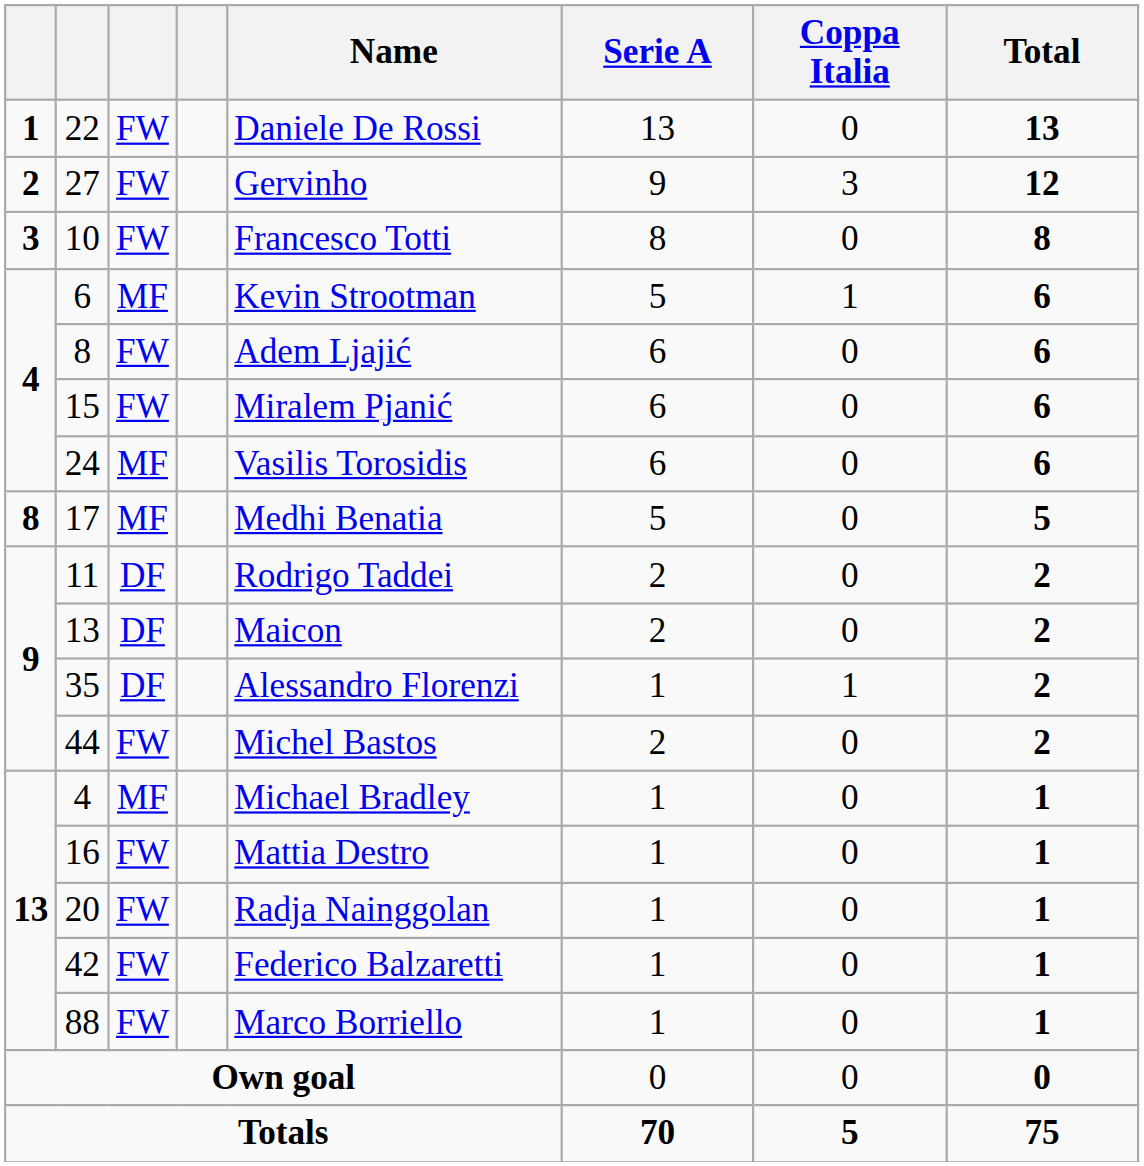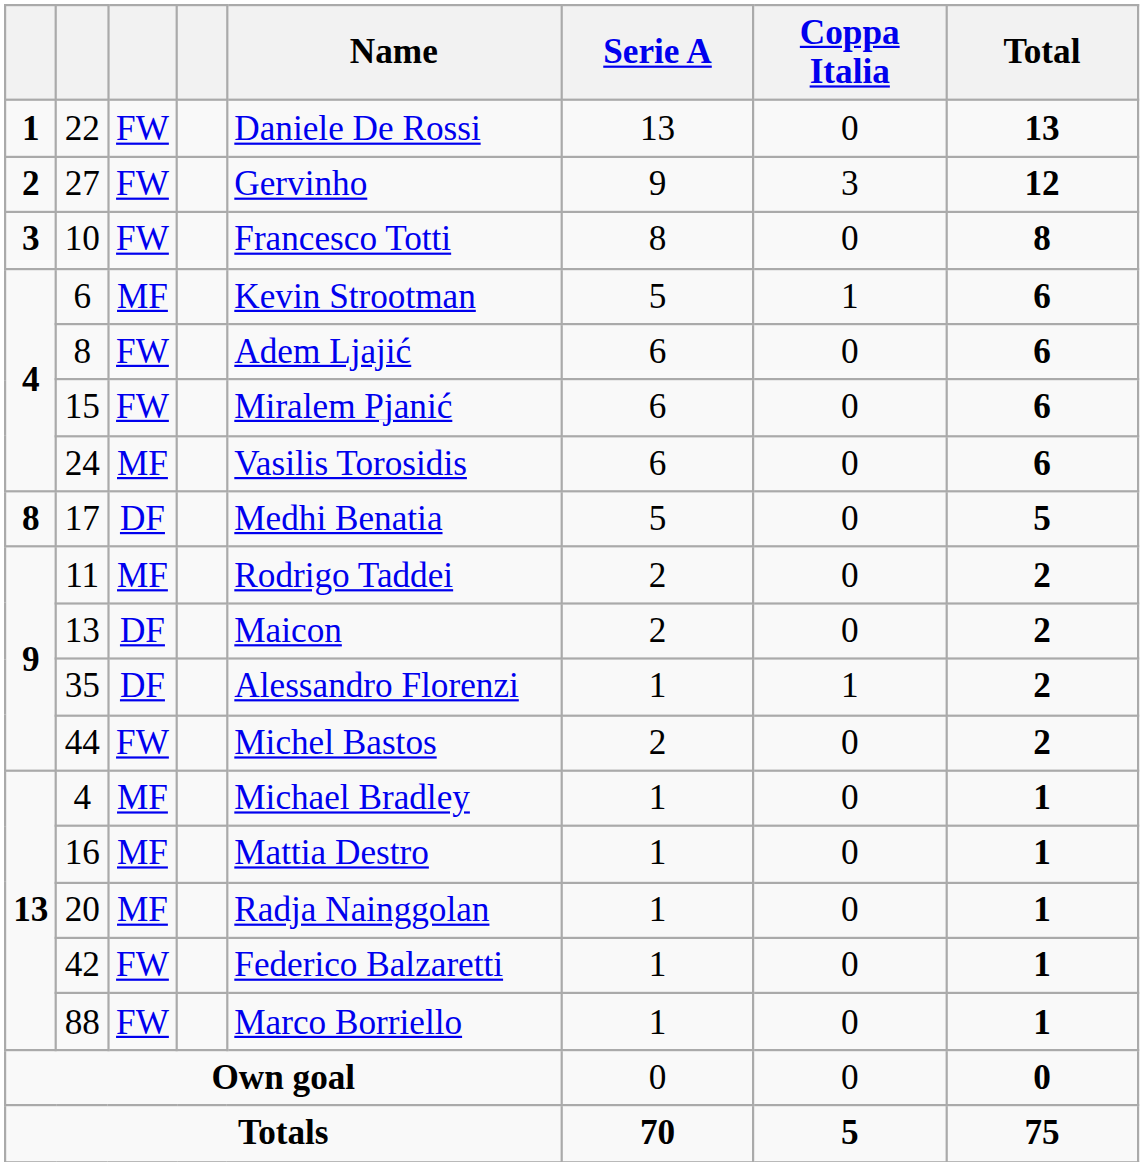17 | column 3: MF -> DF
11 | column 3: DF -> MF
16 | column 3: FW -> MF
20 | column 3: FW -> MF
